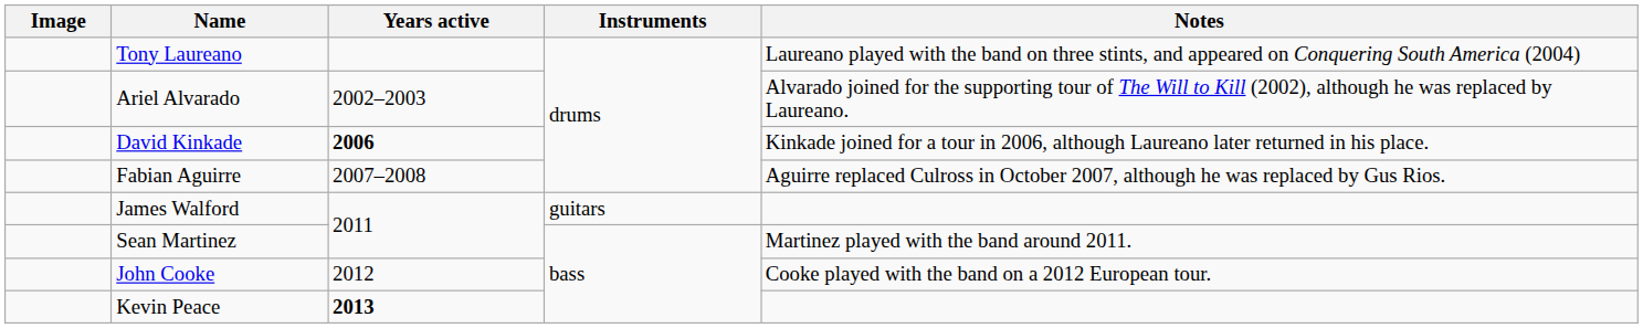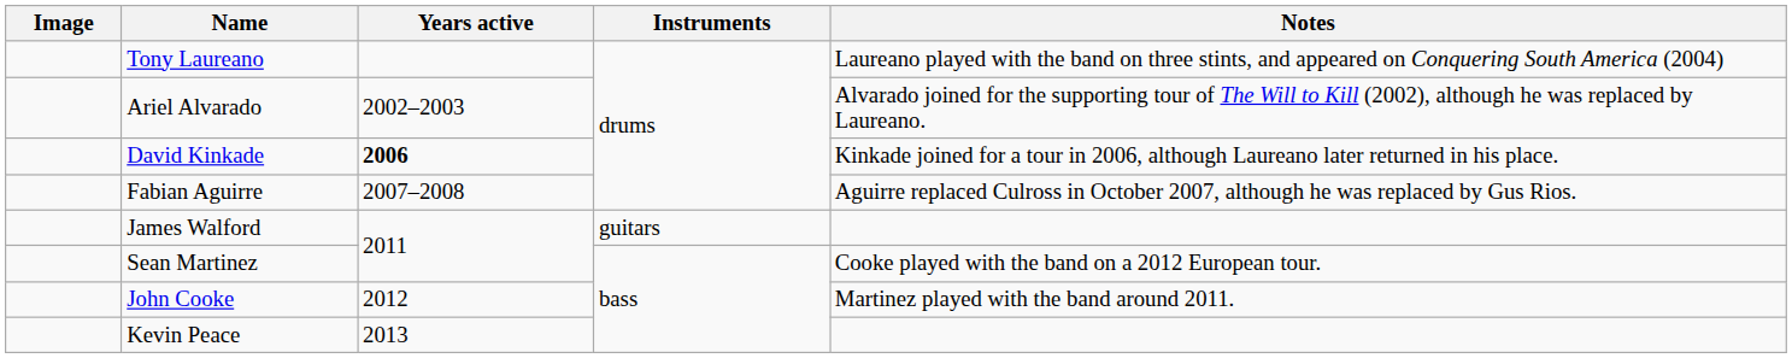Sean Martinez | Notes: Martinez played with the band around 2011. -> Cooke played with the band on a 2012 European tour.
John Cooke | Notes: Cooke played with the band on a 2012 European tour. -> Martinez played with the band around 2011.
Kevin Peace | Years active: bold -> normal
